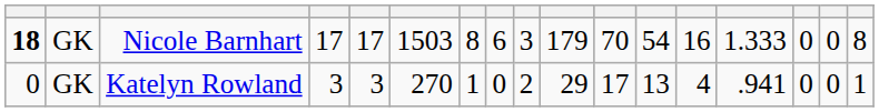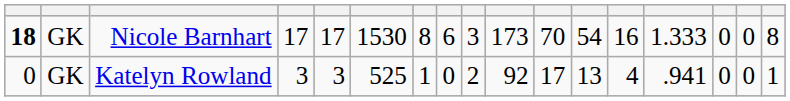Nicole Barnhart | column 6: 1503 -> 1530
Nicole Barnhart | column 10: 179 -> 173
Katelyn Rowland | column 6: 270 -> 525
Katelyn Rowland | column 10: 29 -> 92
